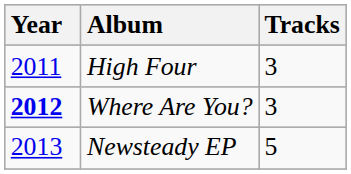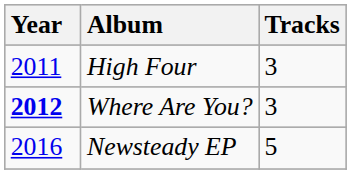Newsteady EP | Year: 2013 -> 2016
